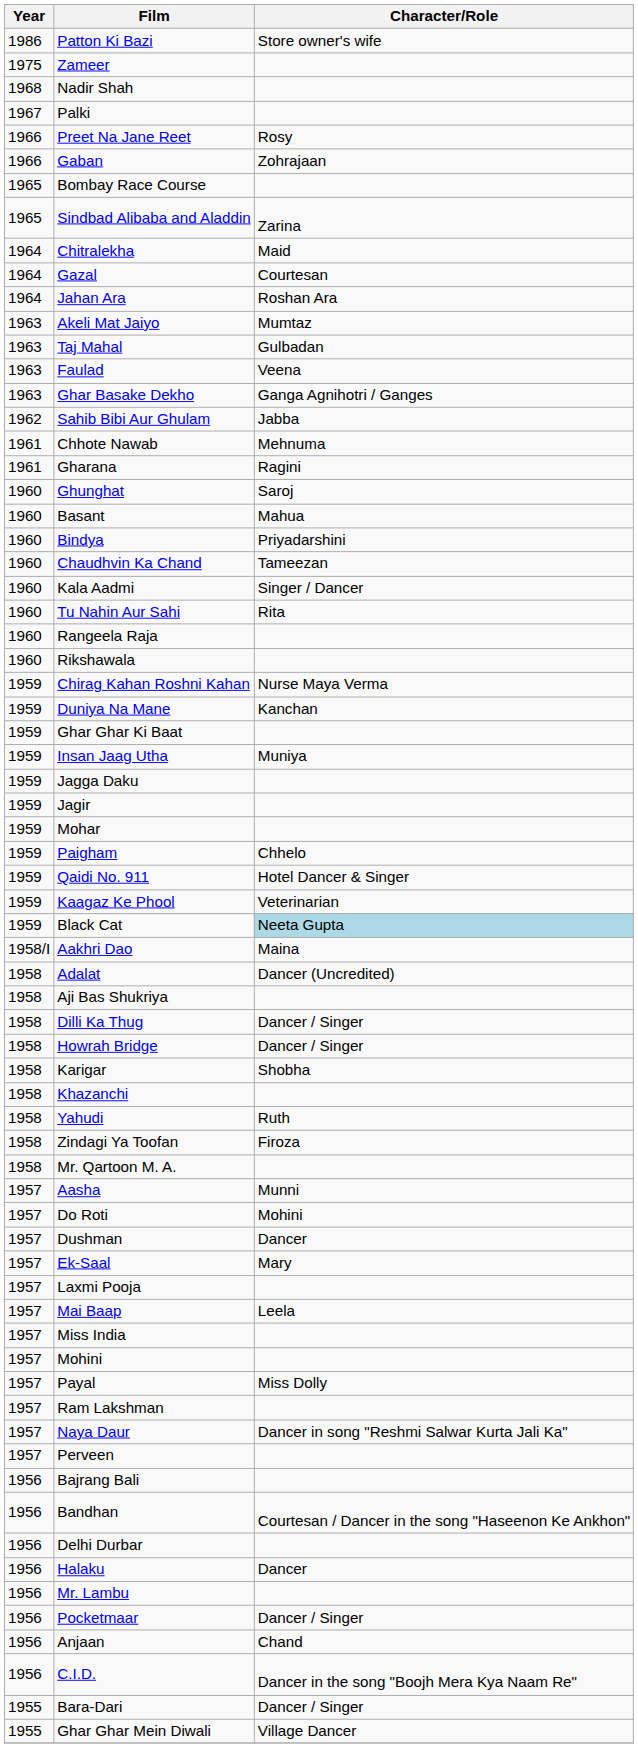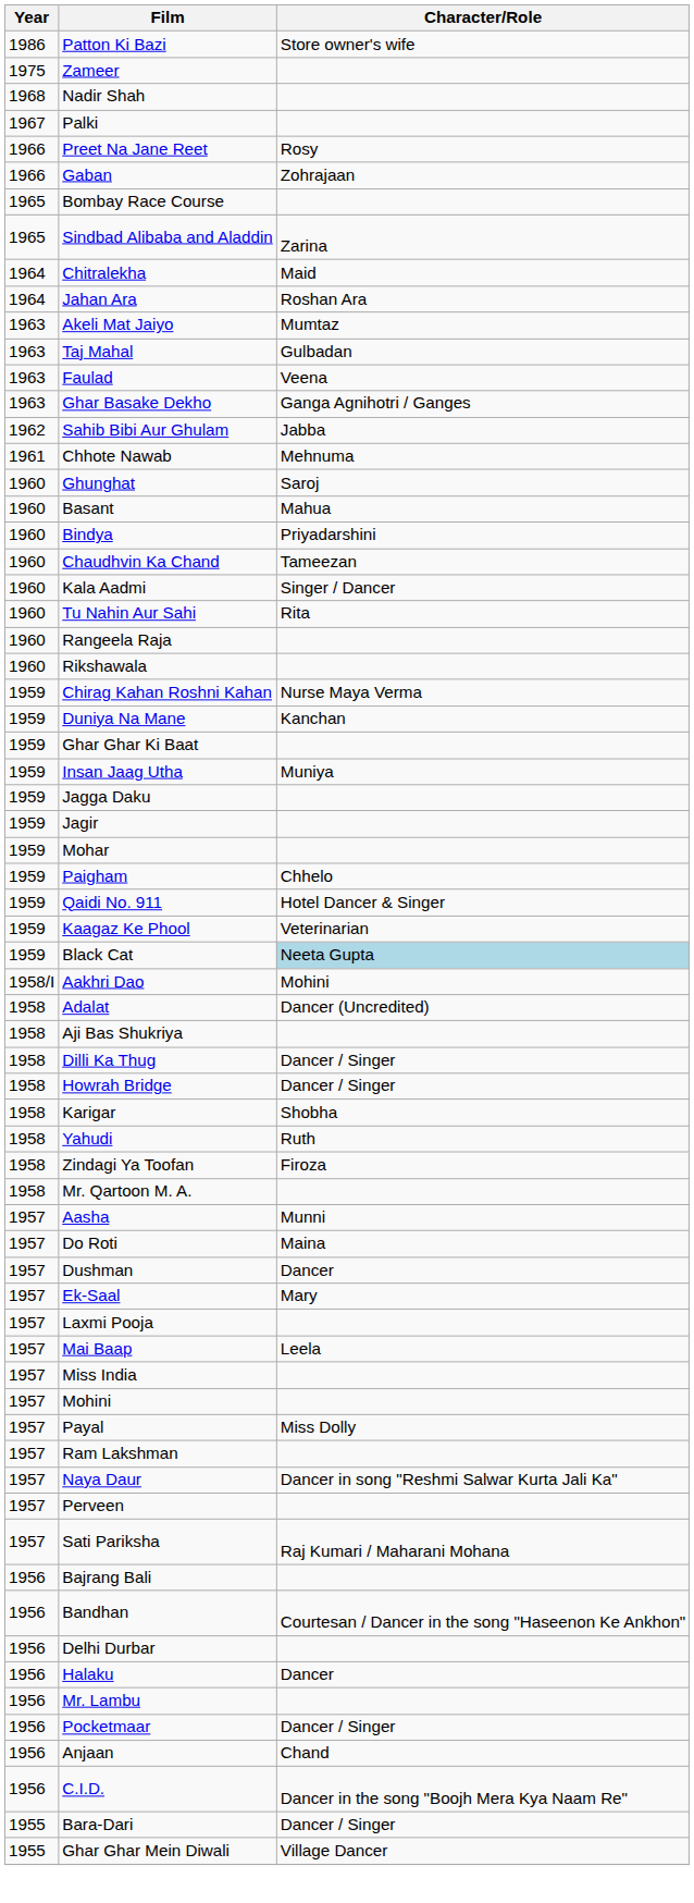- row: 1964 | Gazal | Courtesan
- row: 1961 | Gharana | Ragini
Aakhri Dao | Character/Role: Maina -> Mohini
- row: 1958 | Khazanchi
Do Roti | Character/Role: Mohini -> Maina
+ row: 1957 | Sati Pariksha | Raj Kumari / Maharani Mohana
